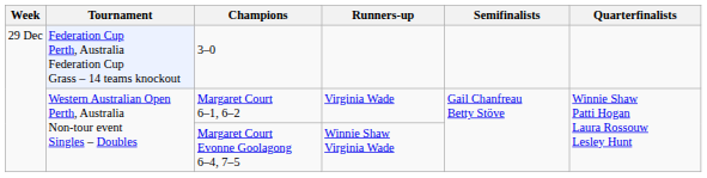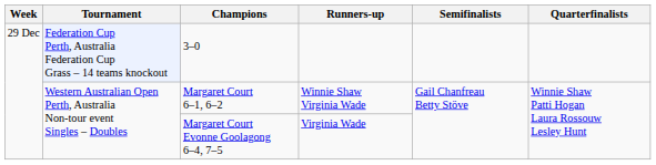Margaret Court 6–1, 6–2 | Runners-up: Virginia Wade -> Winnie Shaw Virginia Wade
Margaret Court Evonne Goolagong 6–4, 7–5 | Runners-up: Winnie Shaw Virginia Wade -> Virginia Wade
